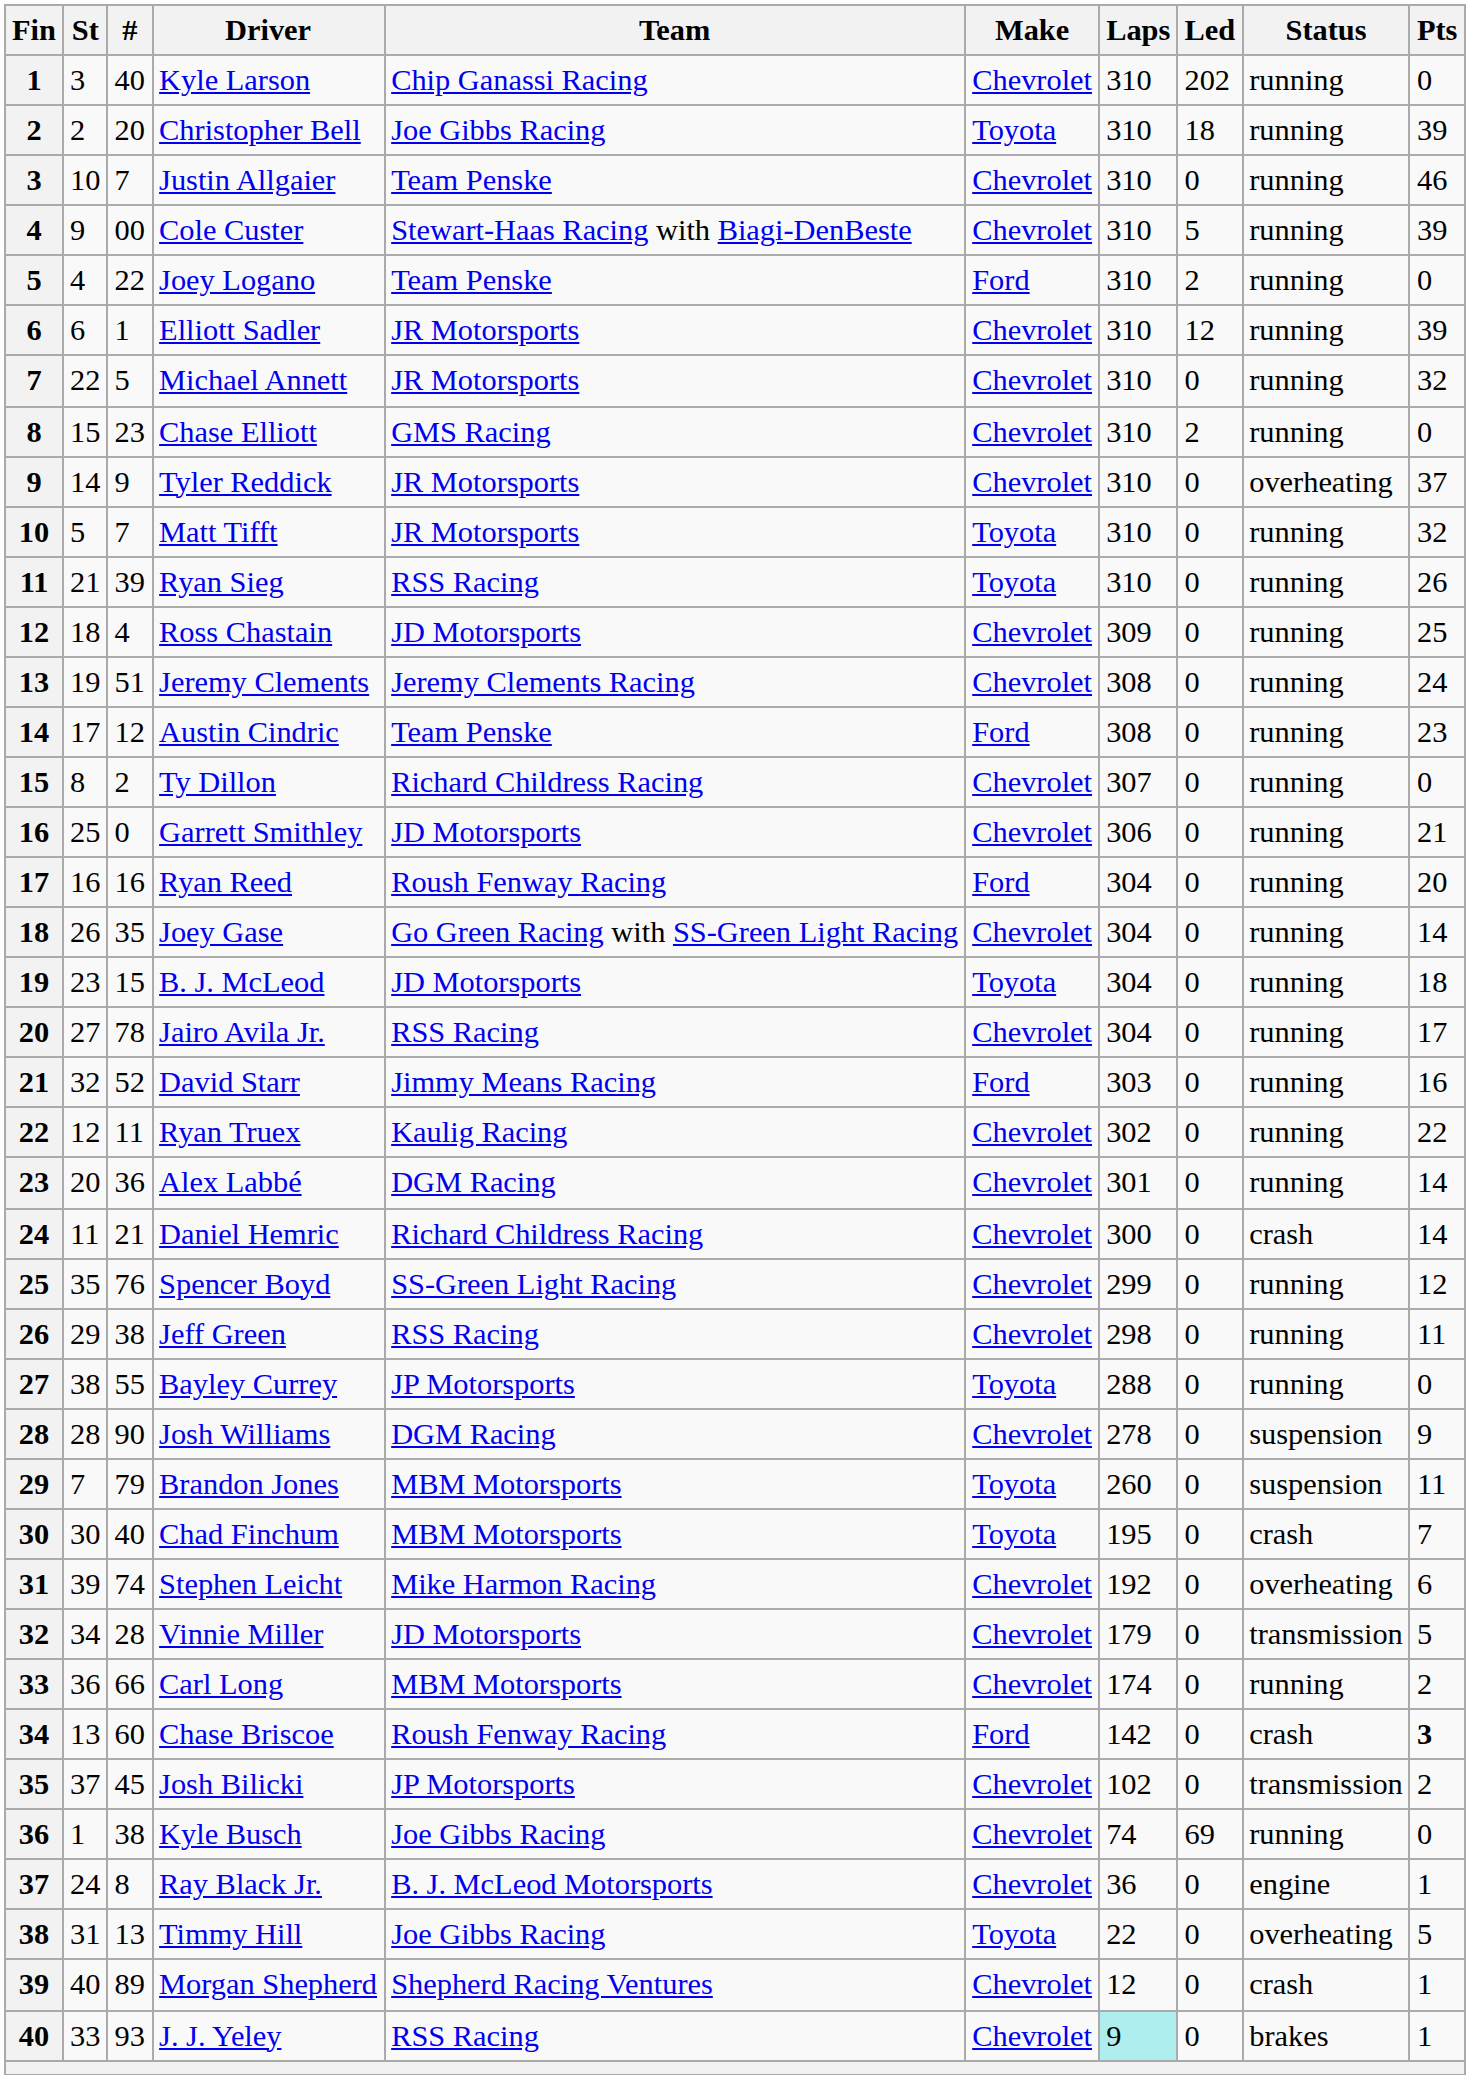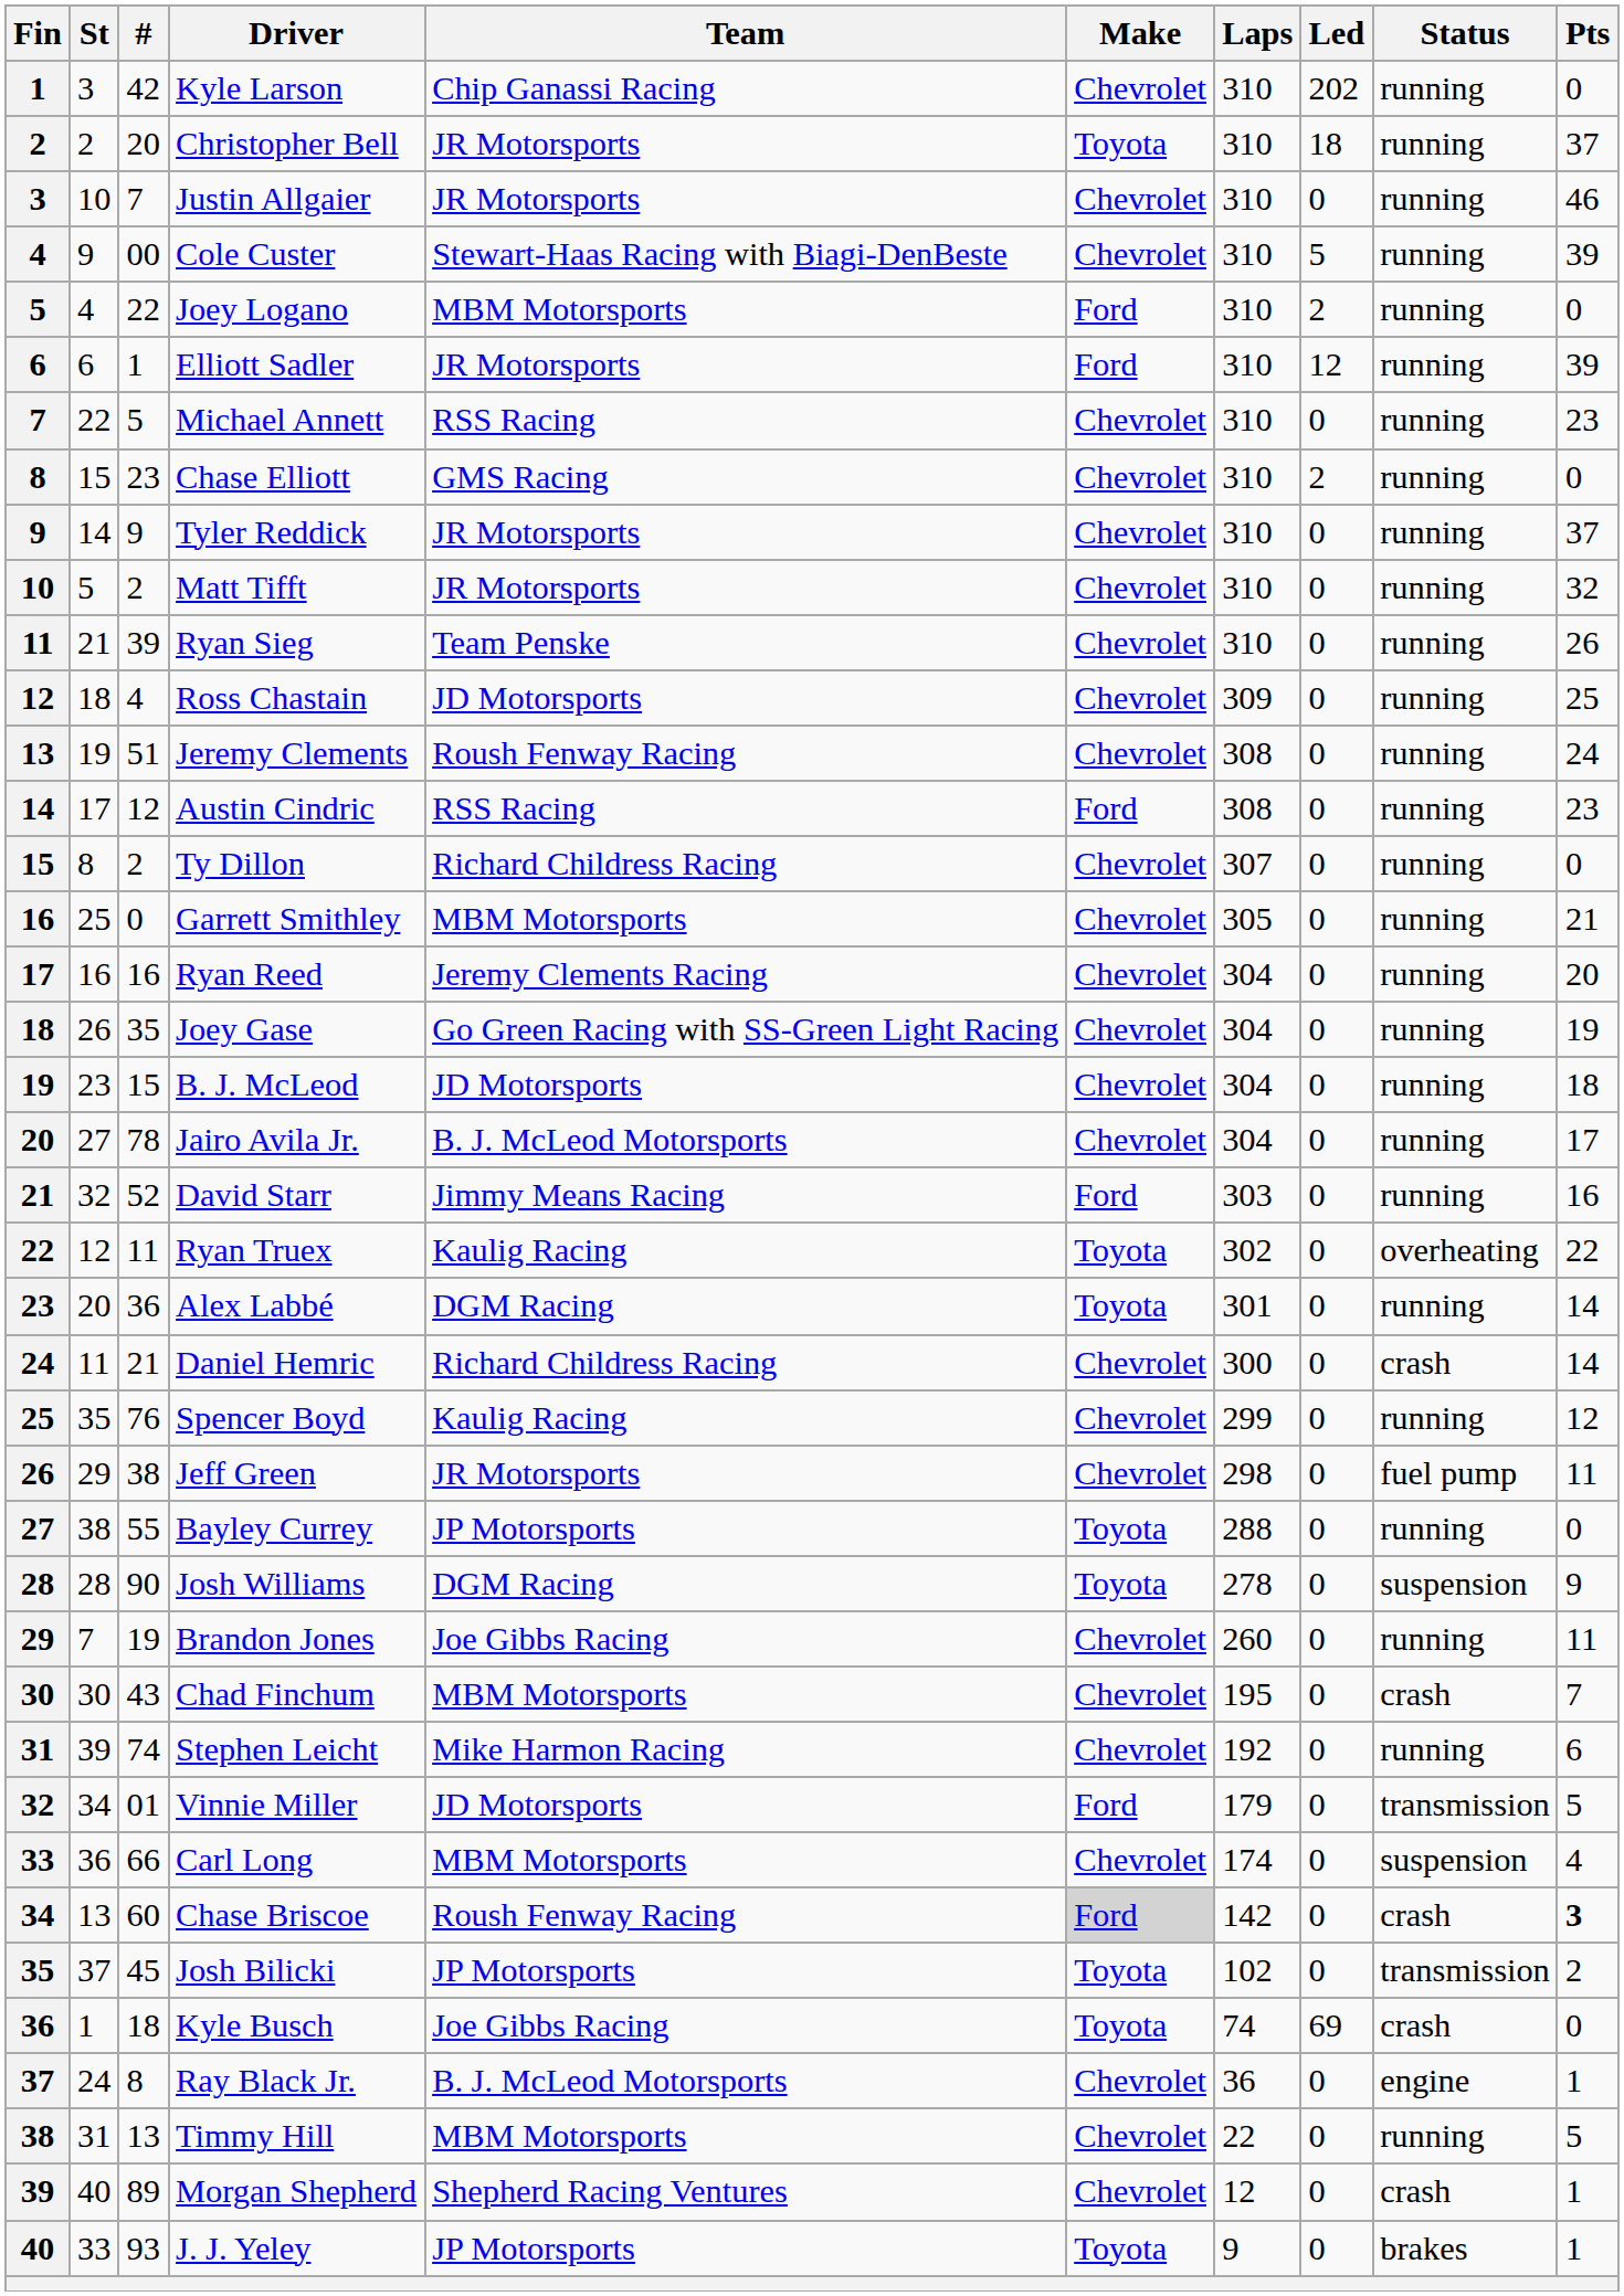Kyle Larson | #: 40 -> 42
Christopher Bell | Team: Joe Gibbs Racing -> JR Motorsports
Christopher Bell | Pts: 39 -> 37
Justin Allgaier | Team: Team Penske -> JR Motorsports
Joey Logano | Team: Team Penske -> MBM Motorsports
Elliott Sadler | Make: Chevrolet -> Ford
Michael Annett | Team: JR Motorsports -> RSS Racing
Michael Annett | Pts: 32 -> 23
Tyler Reddick | Status: overheating -> running
Matt Tifft | #: 7 -> 2
Matt Tifft | Make: Toyota -> Chevrolet
Ryan Sieg | Team: RSS Racing -> Team Penske
Ryan Sieg | Make: Toyota -> Chevrolet
Jeremy Clements | Team: Jeremy Clements Racing -> Roush Fenway Racing
Austin Cindric | Team: Team Penske -> RSS Racing
Garrett Smithley | Team: JD Motorsports -> MBM Motorsports
Garrett Smithley | Laps: 306 -> 305
Ryan Reed | Team: Roush Fenway Racing -> Jeremy Clements Racing
Ryan Reed | Make: Ford -> Chevrolet
Joey Gase | Pts: 14 -> 19
B. J. McLeod | Make: Toyota -> Chevrolet
Jairo Avila Jr. | Team: RSS Racing -> B. J. McLeod Motorsports
Ryan Truex | Make: Chevrolet -> Toyota
Ryan Truex | Status: running -> overheating
Alex Labbé | Make: Chevrolet -> Toyota
Spencer Boyd | Team: SS-Green Light Racing -> Kaulig Racing
Jeff Green | Team: RSS Racing -> JR Motorsports
Jeff Green | Status: running -> fuel pump
Josh Williams | Make: Chevrolet -> Toyota
Brandon Jones | #: 79 -> 19
Brandon Jones | Team: MBM Motorsports -> Joe Gibbs Racing
Brandon Jones | Make: Toyota -> Chevrolet
Brandon Jones | Status: suspension -> running
Chad Finchum | #: 40 -> 43
Chad Finchum | Make: Toyota -> Chevrolet
Stephen Leicht | Status: overheating -> running
Vinnie Miller | #: 28 -> 01
Vinnie Miller | Make: Chevrolet -> Ford
Carl Long | Status: running -> suspension
Carl Long | Pts: 2 -> 4
Chase Briscoe | Make: no background -> lightgrey background
Josh Bilicki | Make: Chevrolet -> Toyota
Kyle Busch | #: 38 -> 18
Kyle Busch | Make: Chevrolet -> Toyota
Kyle Busch | Status: running -> crash
Timmy Hill | Team: Joe Gibbs Racing -> MBM Motorsports
Timmy Hill | Make: Toyota -> Chevrolet
Timmy Hill | Status: overheating -> running
J. J. Yeley | Team: RSS Racing -> JP Motorsports
J. J. Yeley | Make: Chevrolet -> Toyota
J. J. Yeley | Laps: paleturquoise background -> no background
